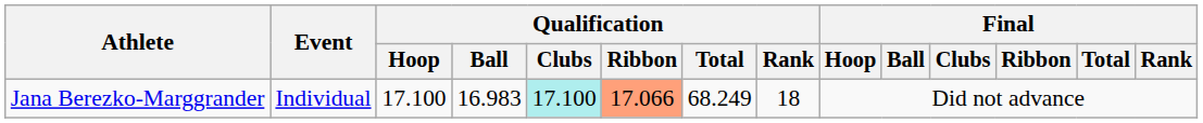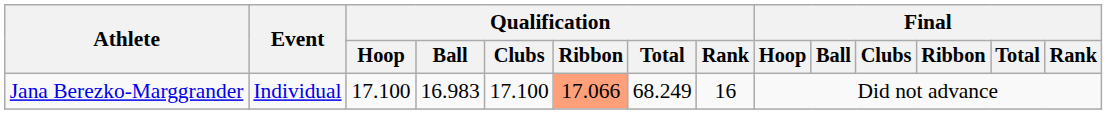Jana Berezko-Marggrander | Qualification / Clubs: paleturquoise background -> no background
Jana Berezko-Marggrander | Qualification / Rank: 18 -> 16
